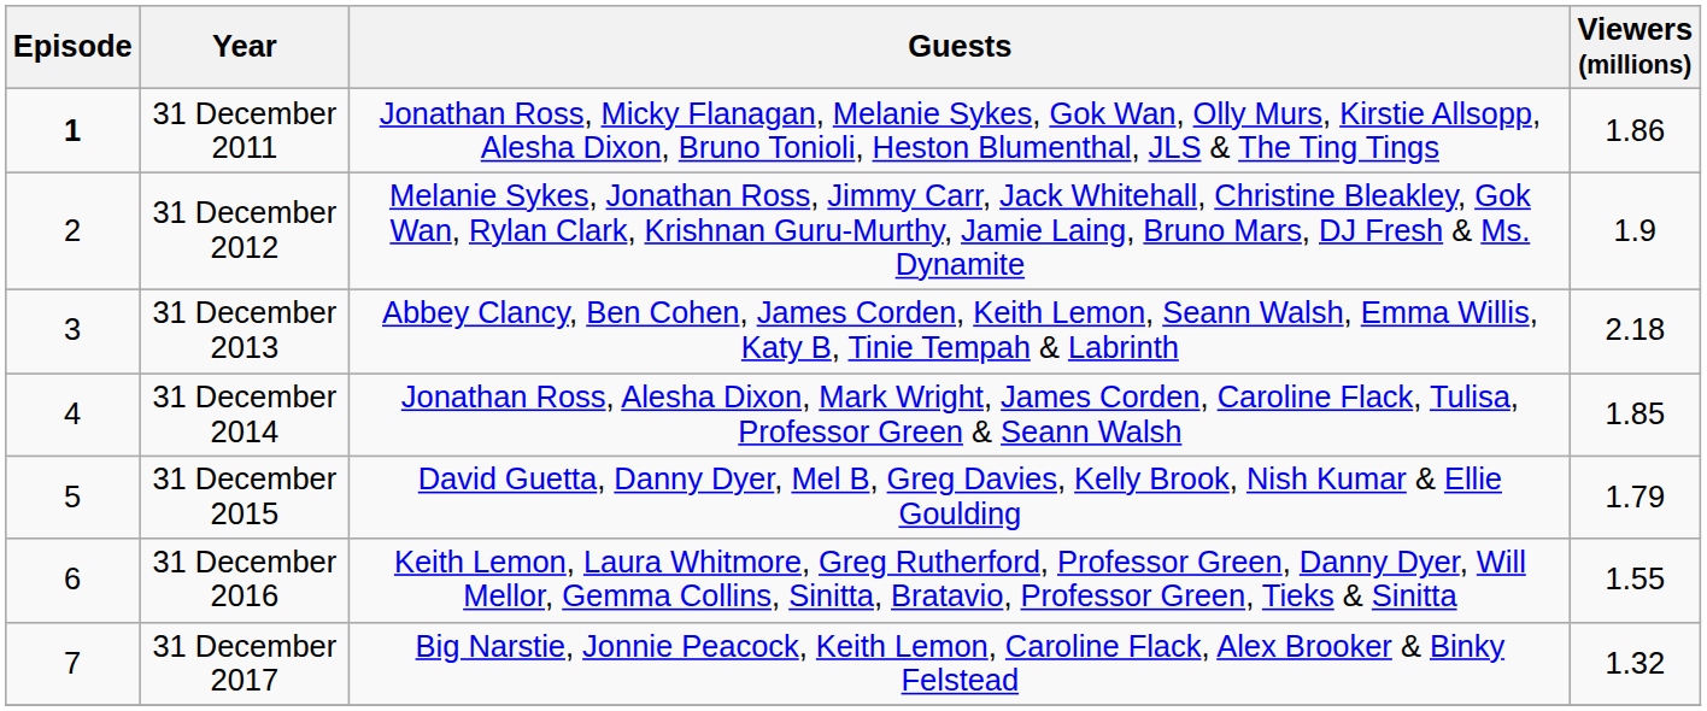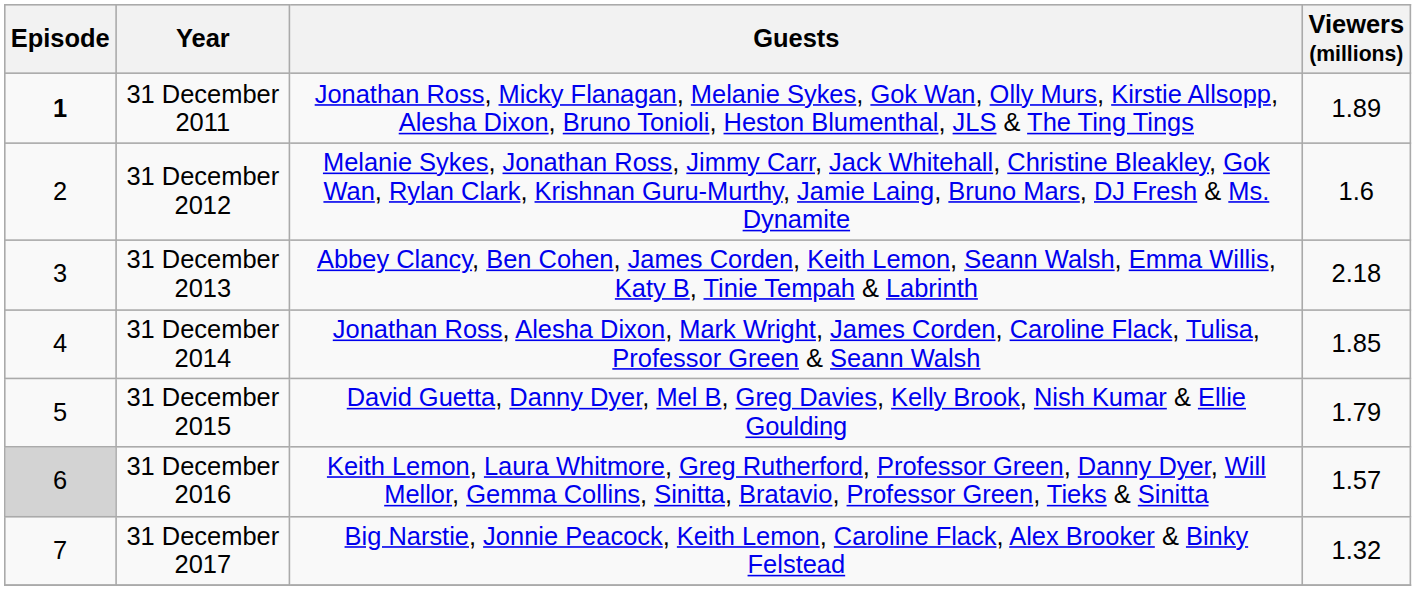31 December 2011 | Viewers (millions): 1.86 -> 1.89
31 December 2012 | Viewers (millions): 1.9 -> 1.6
31 December 2016 | Episode: no background -> lightgrey background
31 December 2016 | Viewers (millions): 1.55 -> 1.57
